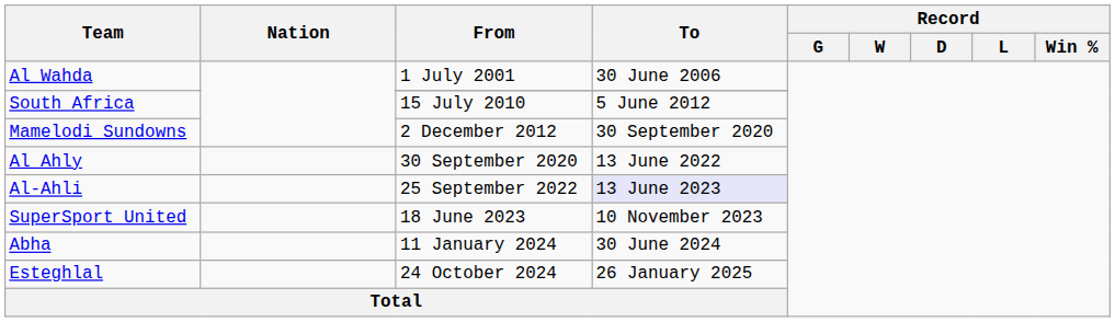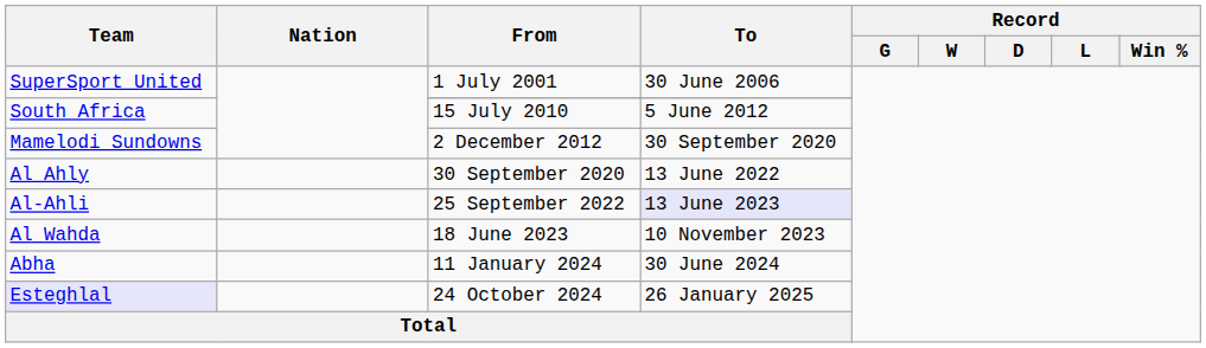1 July 2001 | Team: Al Wahda -> SuperSport United
18 June 2023 | Team: SuperSport United -> Al Wahda
24 October 2024 | Team: no background -> lavender background
